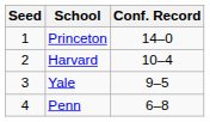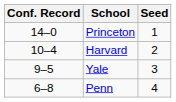columns swapped: Seed <-> Conf. Record
